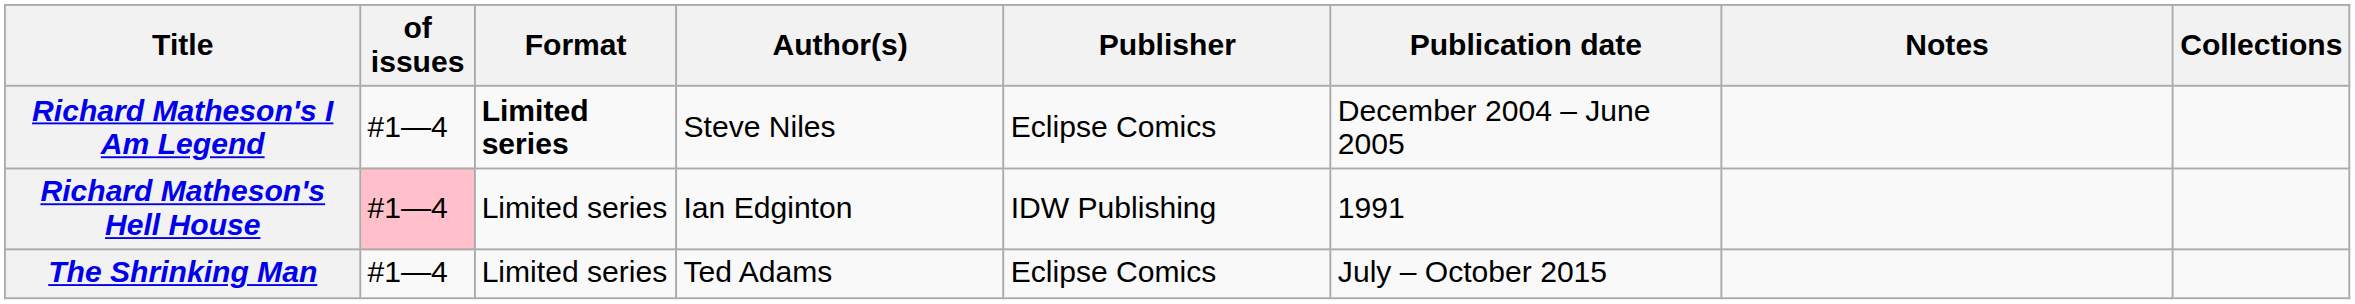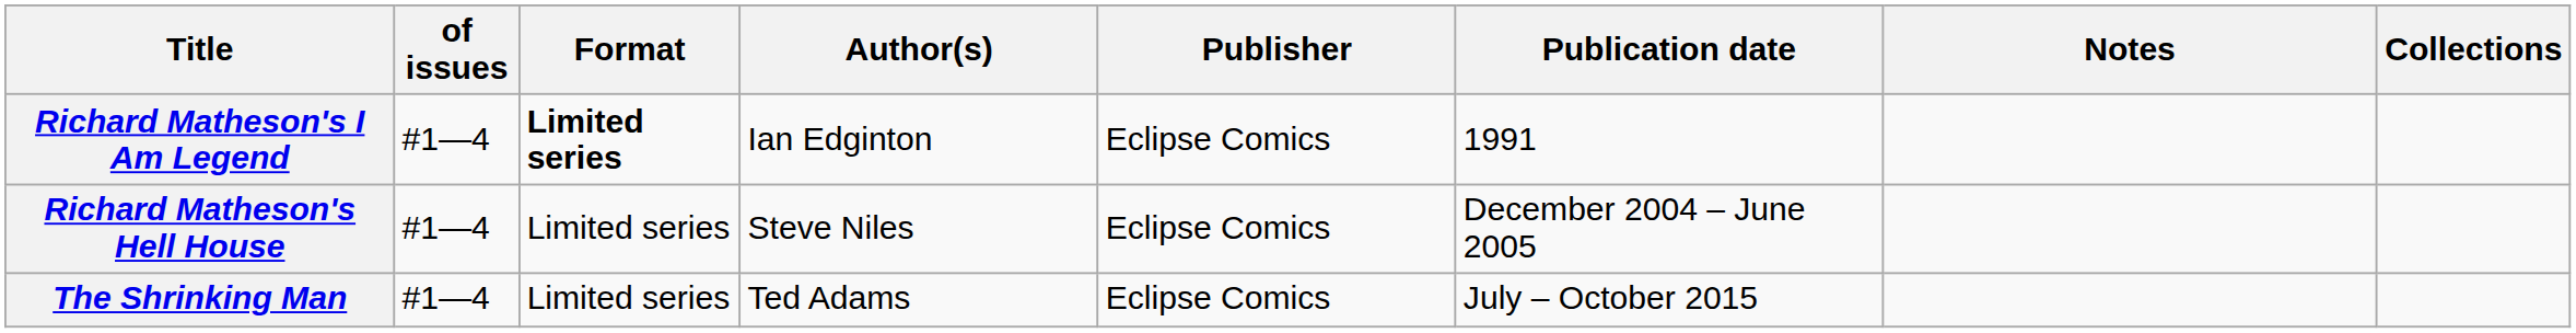Richard Matheson's I Am Legend | Author(s): Steve Niles -> Ian Edginton
Richard Matheson's I Am Legend | Publication date: December 2004 – June 2005 -> 1991
Richard Matheson's Hell House | of issues: pink background -> no background
Richard Matheson's Hell House | Author(s): Ian Edginton -> Steve Niles
Richard Matheson's Hell House | Publisher: IDW Publishing -> Eclipse Comics
Richard Matheson's Hell House | Publication date: 1991 -> December 2004 – June 2005
